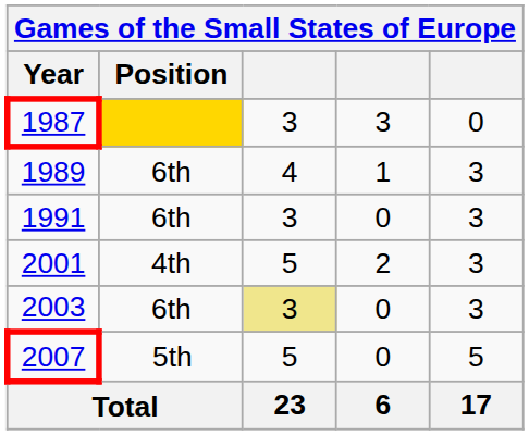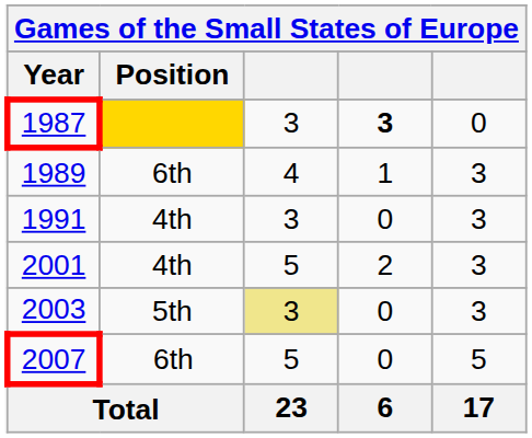1987 | column 4: normal -> bold
1991 | Position: 6th -> 4th
2003 | Position: 6th -> 5th
2007 | Position: 5th -> 6th
